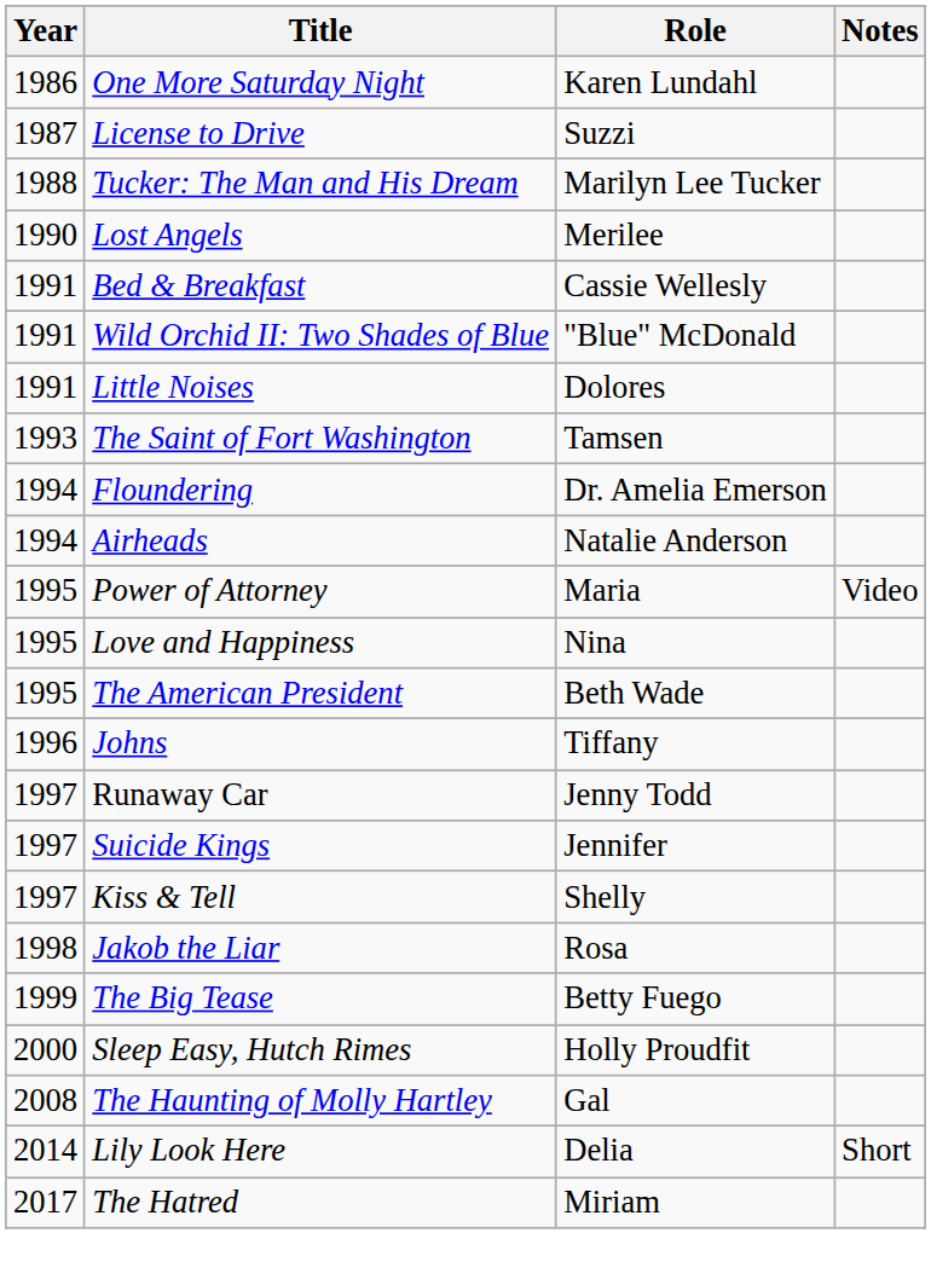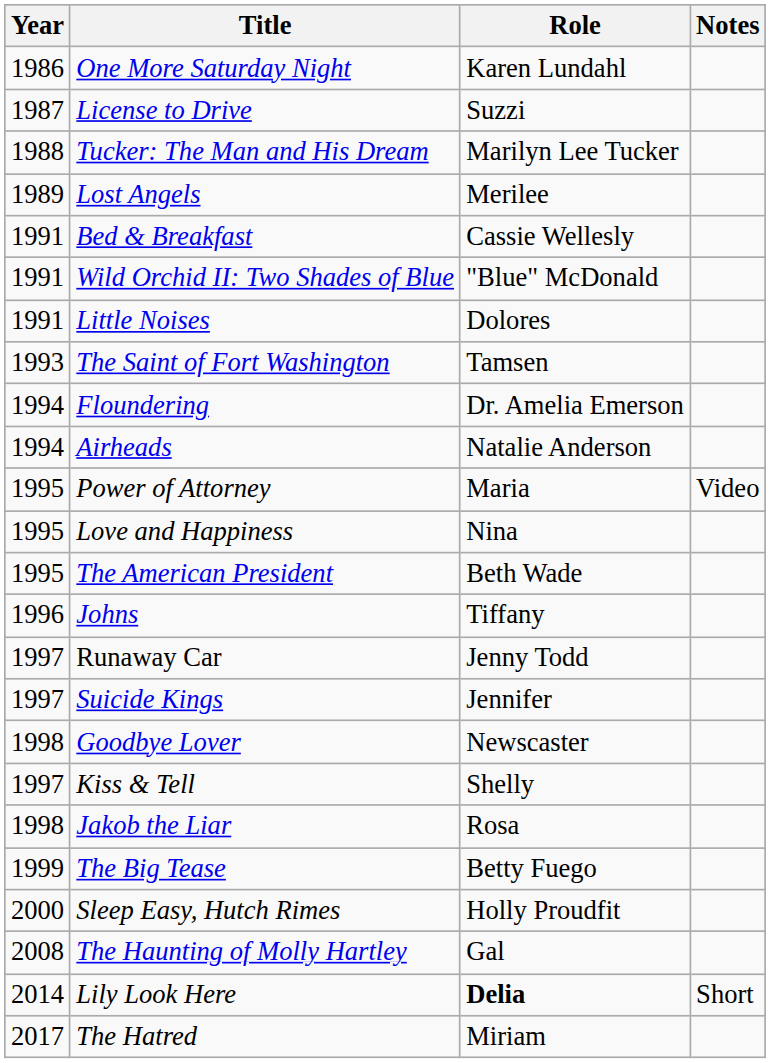Lost Angels | Year: 1990 -> 1989
+ row: 1998 | Goodbye Lover | Newscaster
Lily Look Here | Role: normal -> bold
